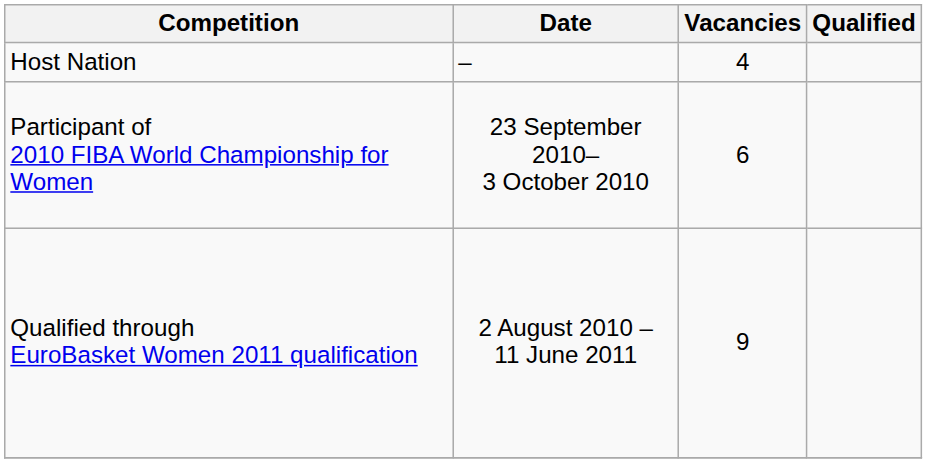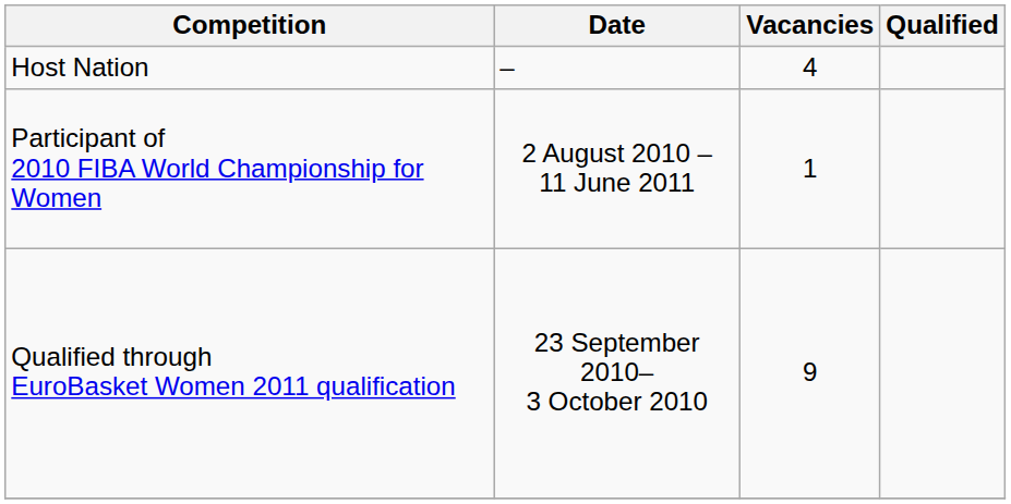Participant of 2010 FIBA World Championship for Women | Date: 23 September 2010– 3 October 2010 -> 2 August 2010 – 11 June 2011
Participant of 2010 FIBA World Championship for Women | Vacancies: 6 -> 1
Qualified through EuroBasket Women 2011 qualification | Date: 2 August 2010 – 11 June 2011 -> 23 September 2010– 3 October 2010
